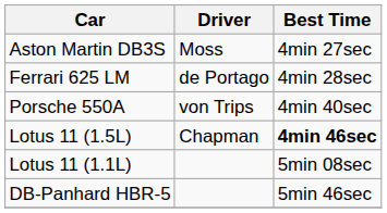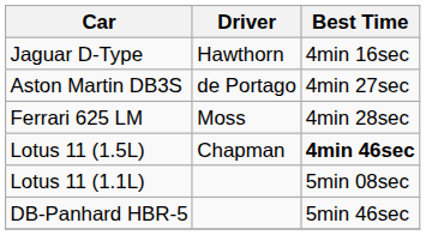+ row: Jaguar D-Type | Hawthorn | 4min 16sec
Aston Martin DB3S | Driver: Moss -> de Portago
Ferrari 625 LM | Driver: de Portago -> Moss
- row: Porsche 550A | von Trips | 4min 40sec
